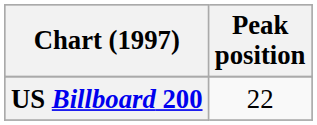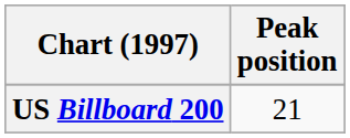US Billboard 200 | Peak position: 22 -> 21
